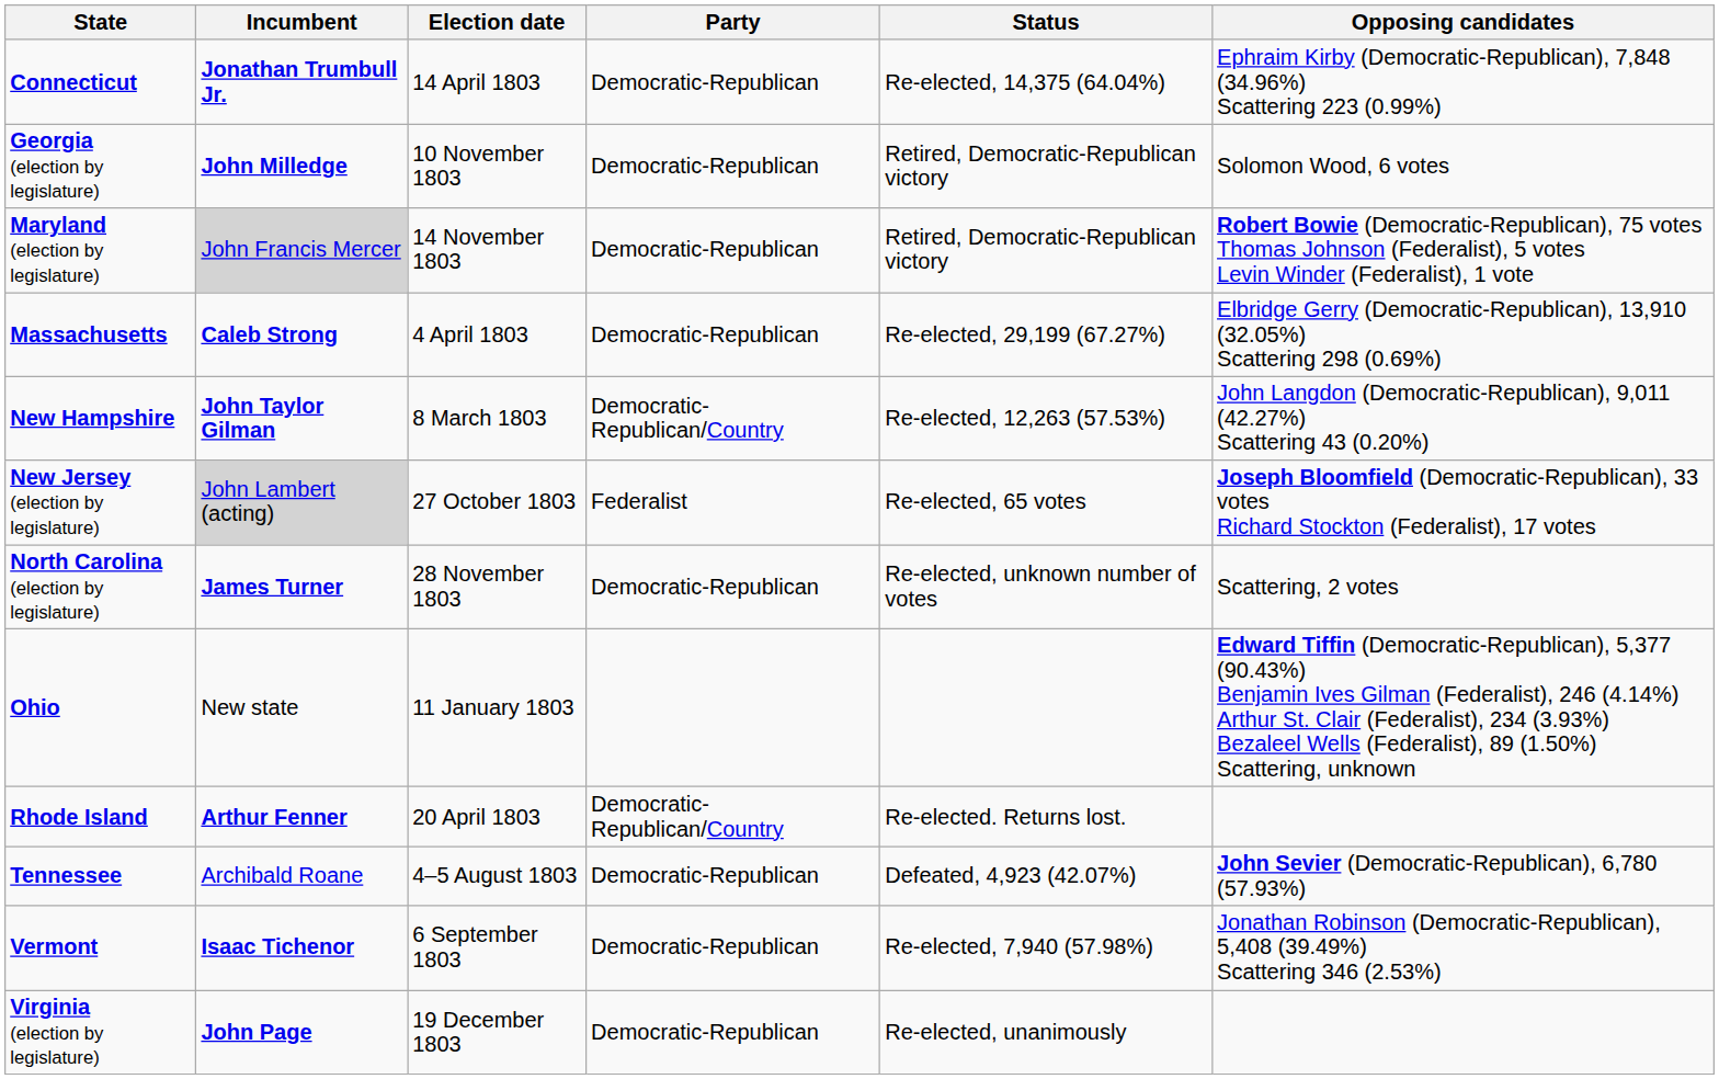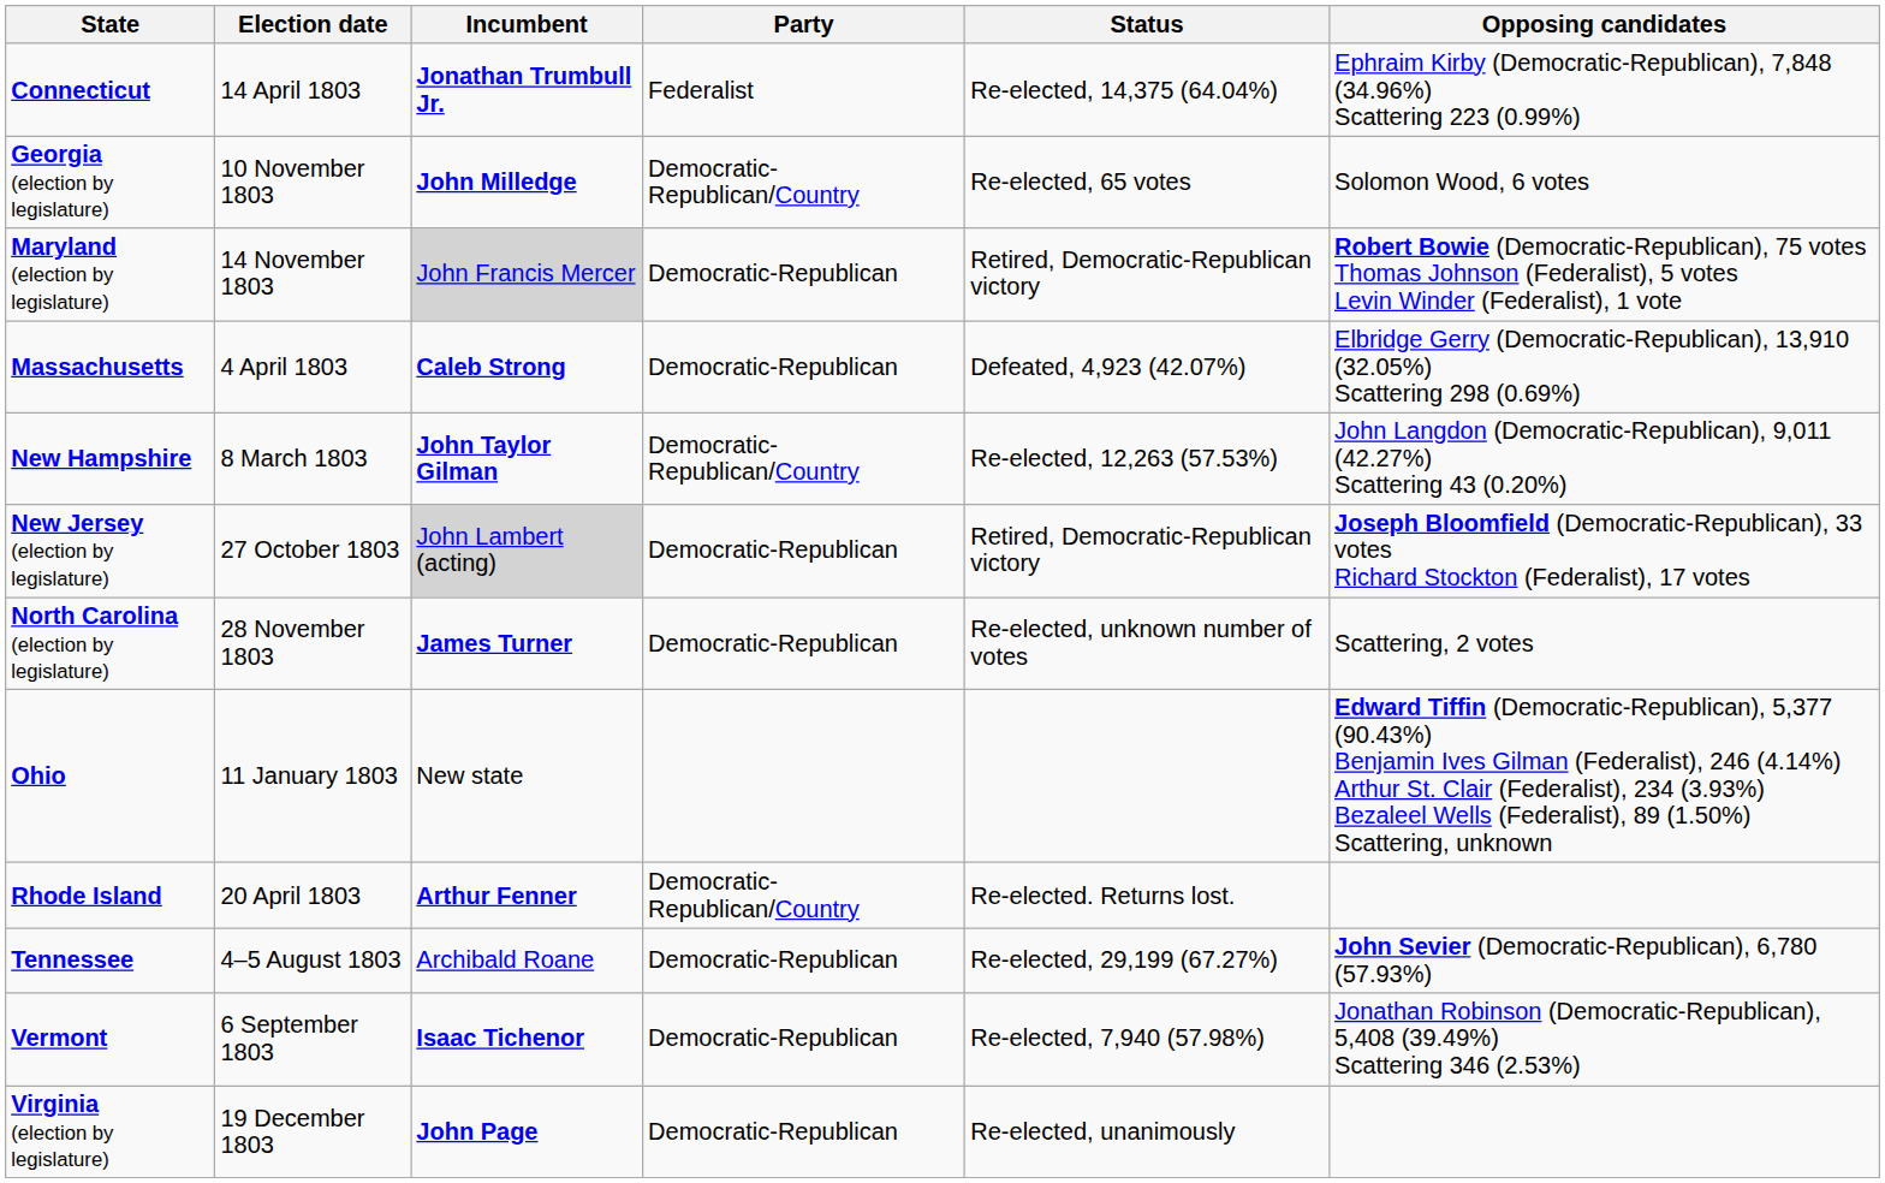columns swapped: Election date <-> Incumbent
Connecticut | Party: Democratic-Republican -> Federalist
Georgia (election by legislature) | Party: Democratic-Republican -> Democratic-Republican/Country
Georgia (election by legislature) | Status: Retired, Democratic-Republican victory -> Re-elected, 65 votes
Massachusetts | Status: Re-elected, 29,199 (67.27%) -> Defeated, 4,923 (42.07%)
New Jersey (election by legislature) | Party: Federalist -> Democratic-Republican
New Jersey (election by legislature) | Status: Re-elected, 65 votes -> Retired, Democratic-Republican victory
Tennessee | Status: Defeated, 4,923 (42.07%) -> Re-elected, 29,199 (67.27%)
